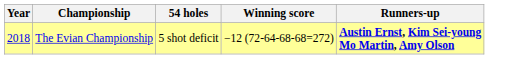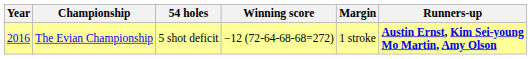+ column: Margin | 1 stroke
The Evian Championship | Year: 2018 -> 2016
